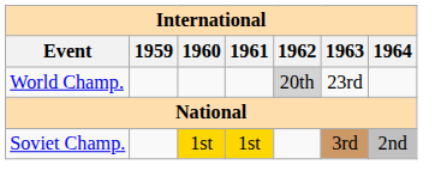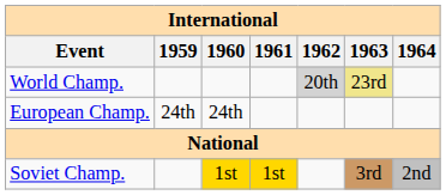World Champ. | 1963: no background -> khaki background
+ row: European Champ. | 24th | 24th
